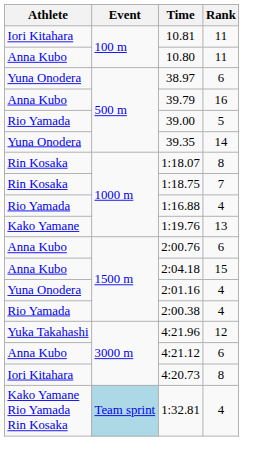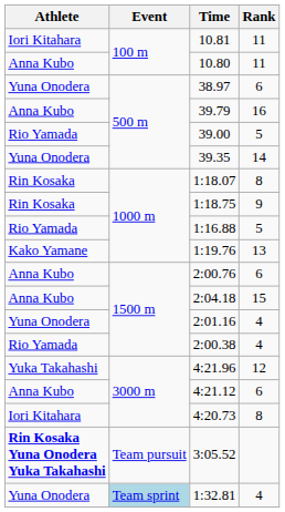1:18.75 | Rank: 7 -> 9
1:16.88 | Rank: 4 -> 5
+ row: Rin Kosaka Yuna Onodera Yuka Takahashi | Team pursuit | 3:05.52
1:32.81 | Athlete: Kako Yamane Rio Yamada Rin Kosaka -> Yuna Onodera
